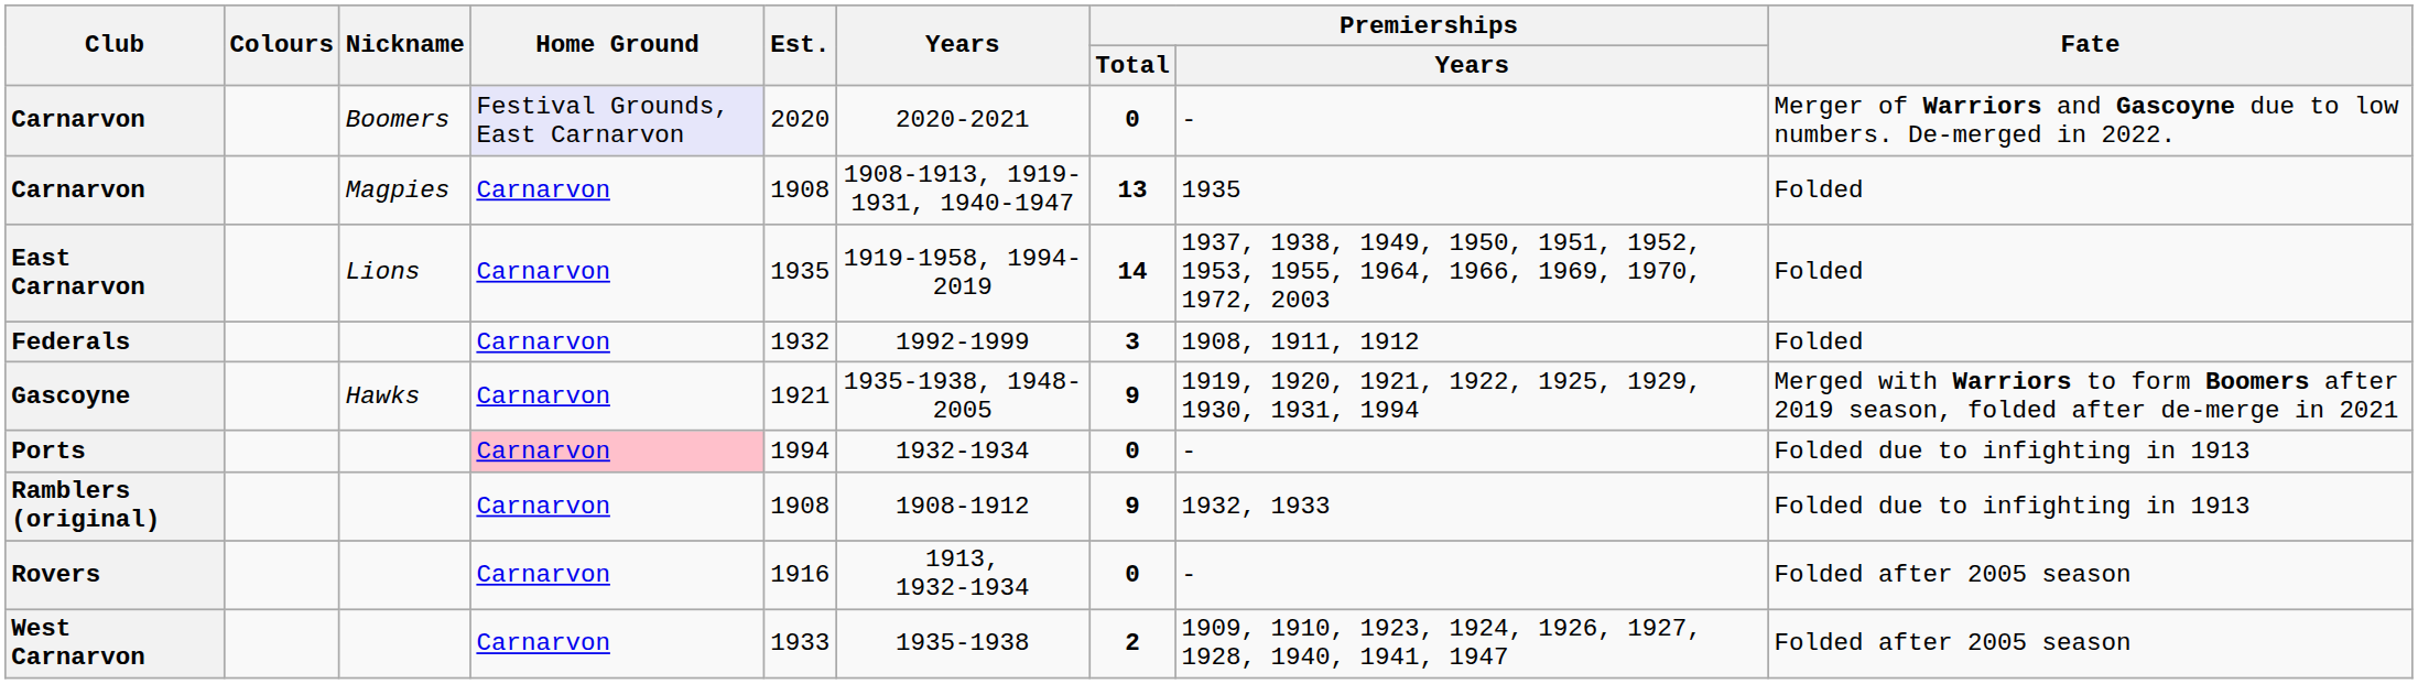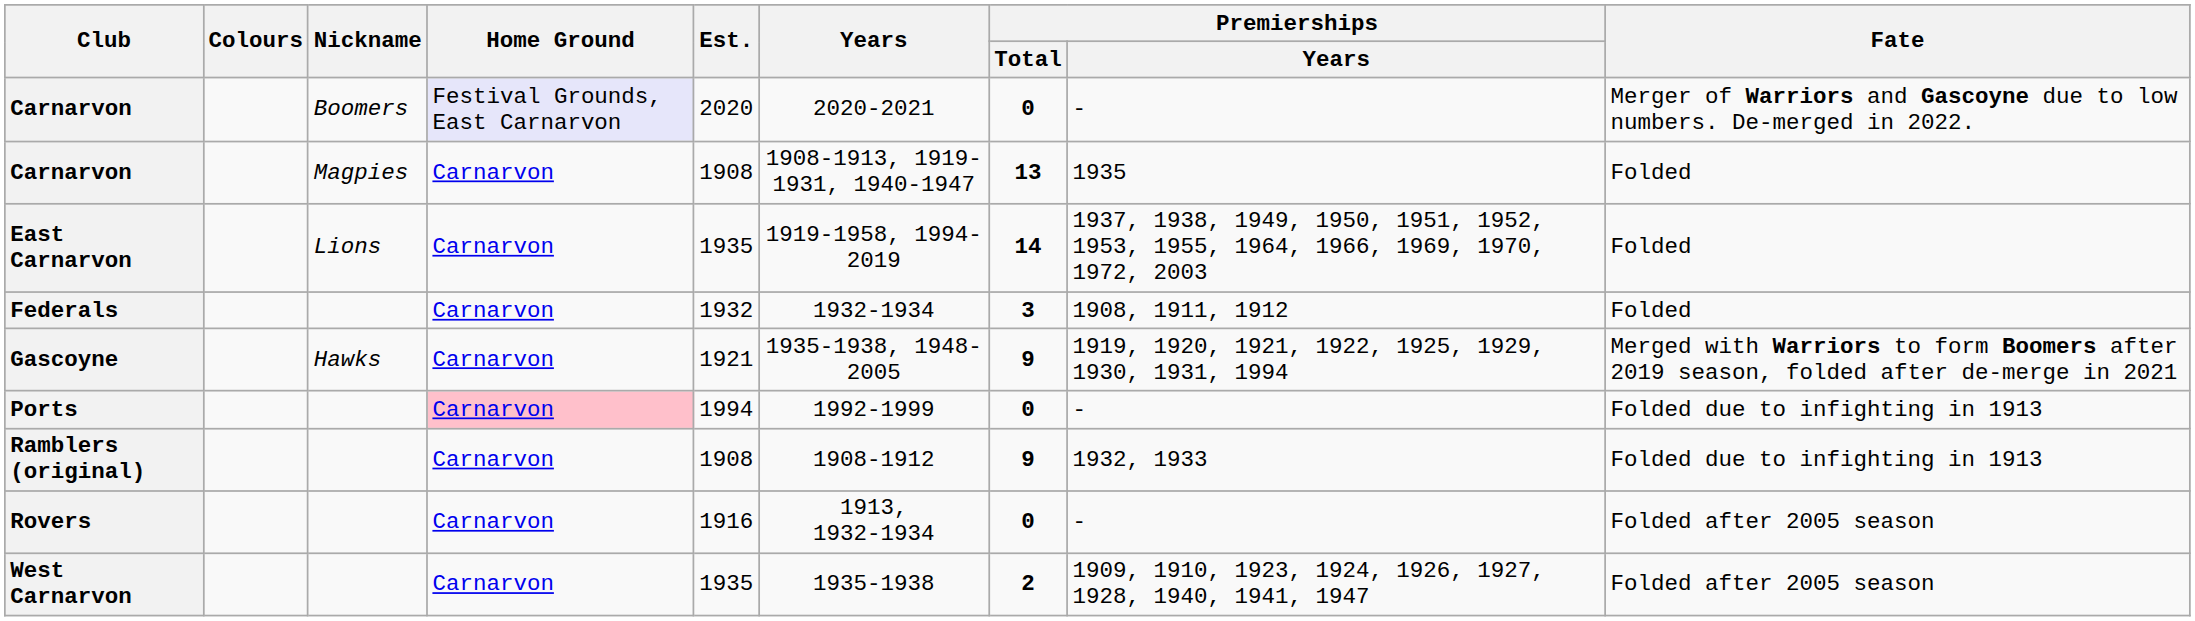Federals | Years: 1992-1999 -> 1932-1934
Ports | Years: 1932-1934 -> 1992-1999
West Carnarvon | Est.: 1933 -> 1935
